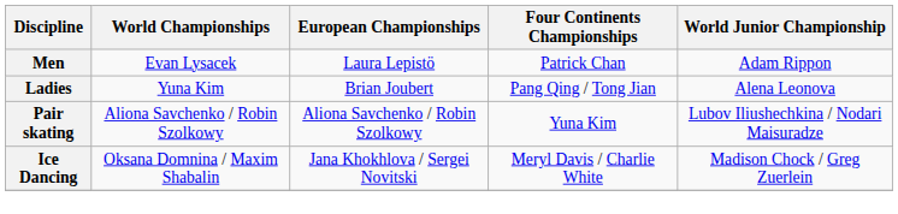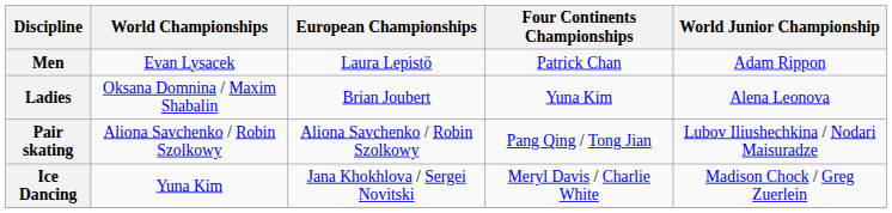Ladies | World Championships: Yuna Kim -> Oksana Domnina / Maxim Shabalin
Ladies | Four Continents Championships: Pang Qing / Tong Jian -> Yuna Kim
Pair skating | Four Continents Championships: Yuna Kim -> Pang Qing / Tong Jian
Ice Dancing | World Championships: Oksana Domnina / Maxim Shabalin -> Yuna Kim
